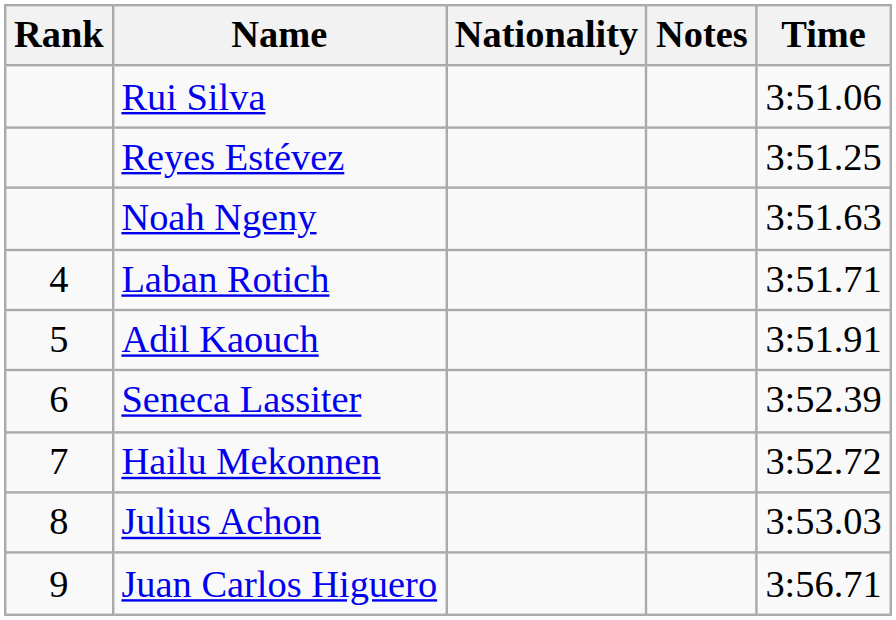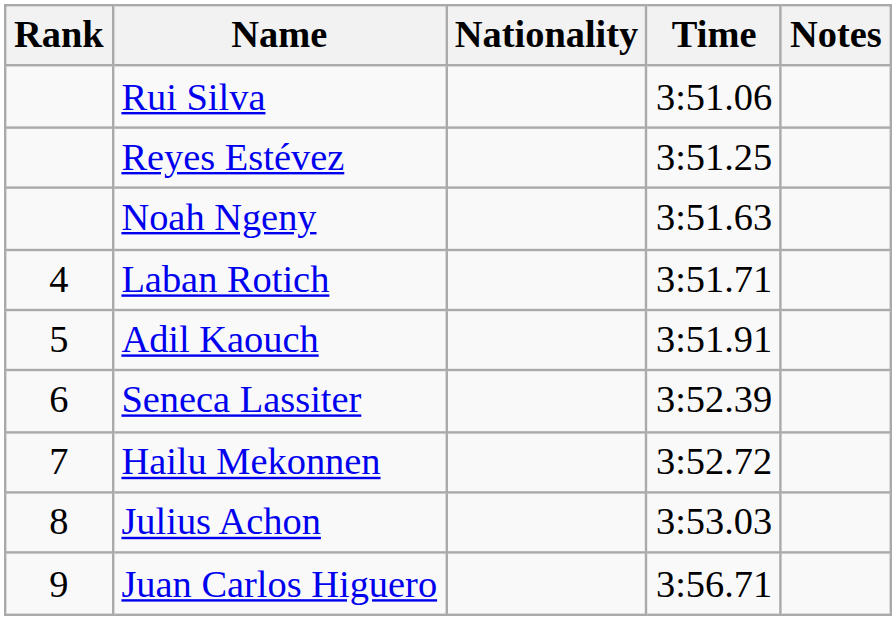columns swapped: Time <-> Notes
